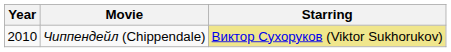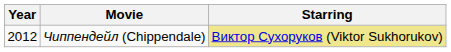Чиппендейл (Chippendale) | Year: 2010 -> 2012
